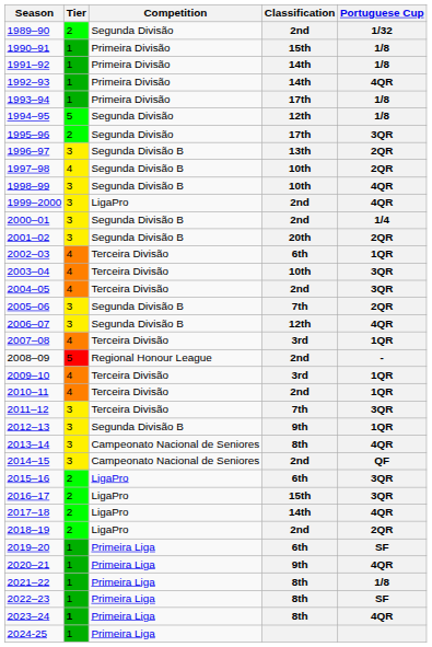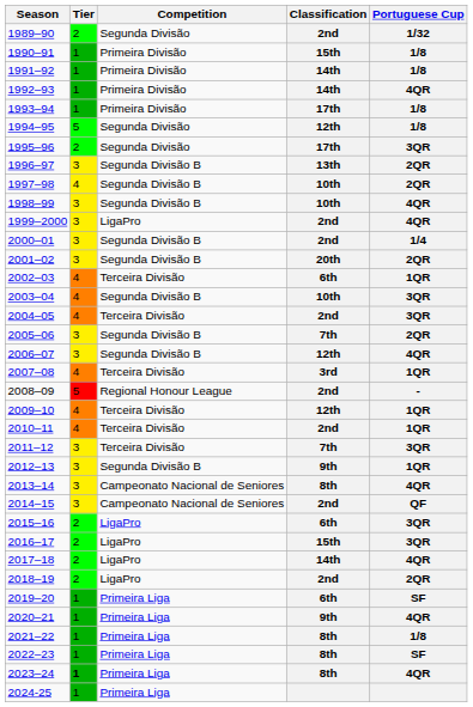2003–04 | Competition: Terceira Divisão -> Segunda Divisão B
2009–10 | Classification: 3rd -> 12th
